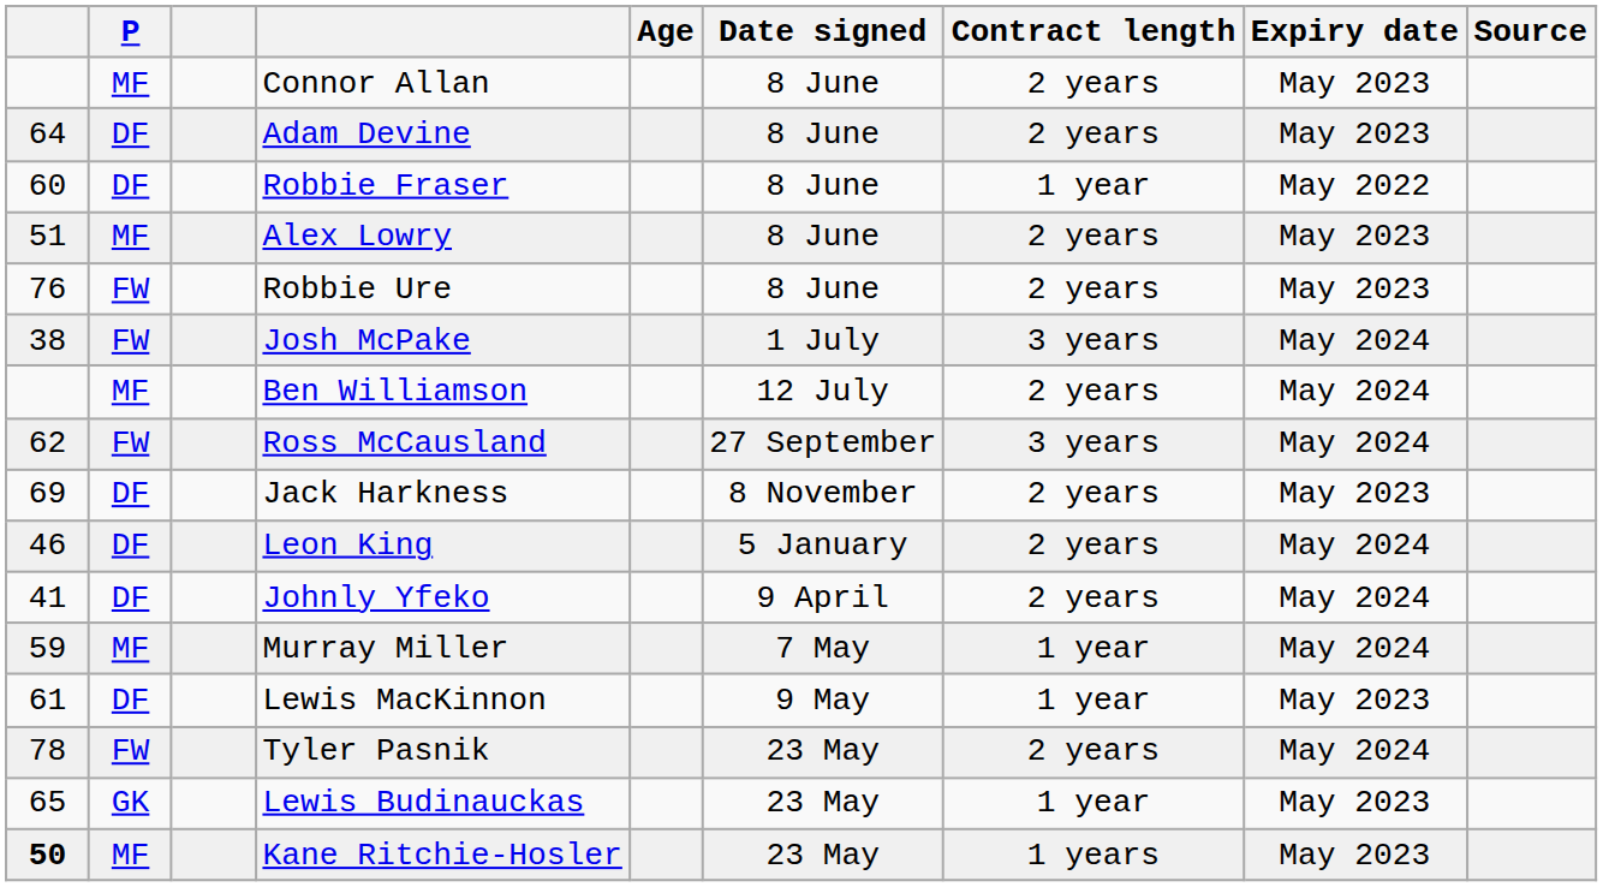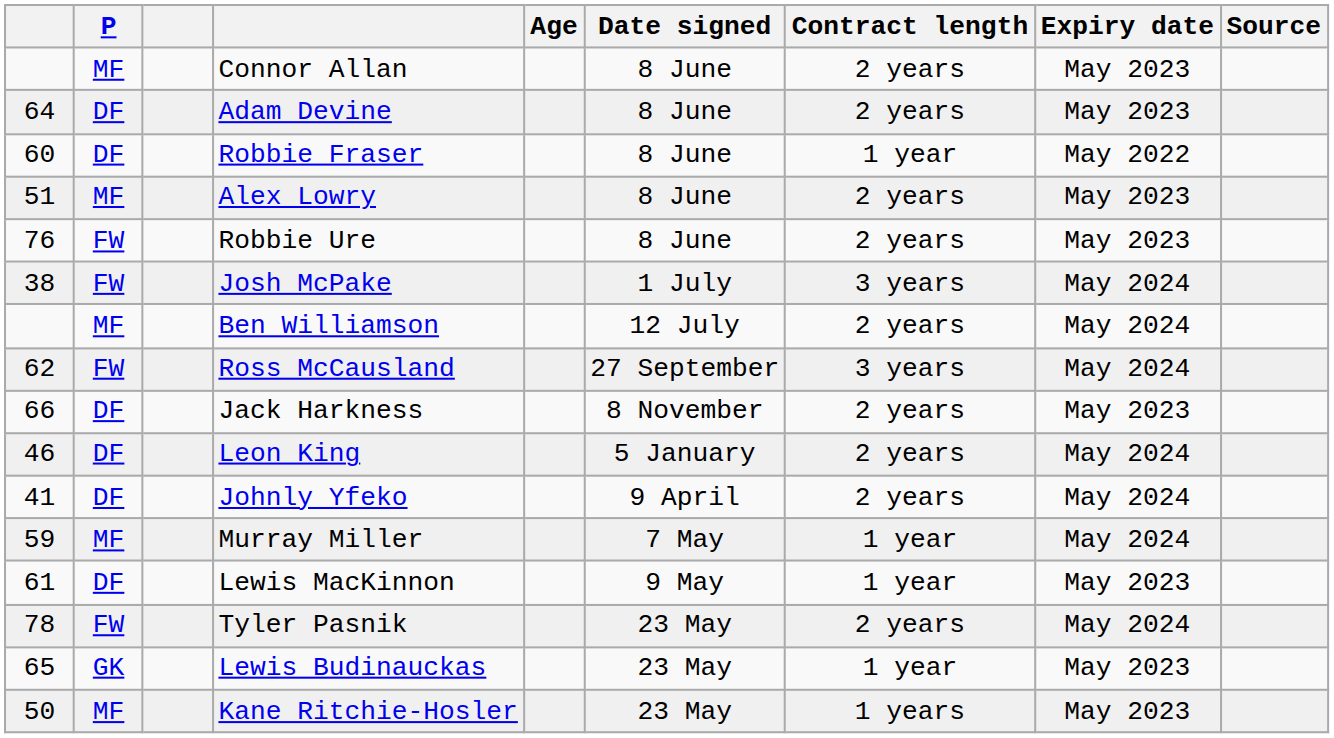Jack Harkness | column 1: 69 -> 66
Kane Ritchie-Hosler | column 1: bold -> normal
